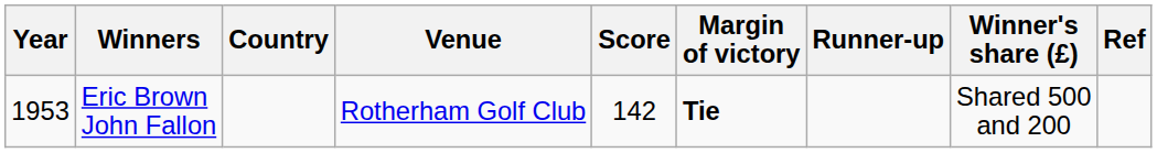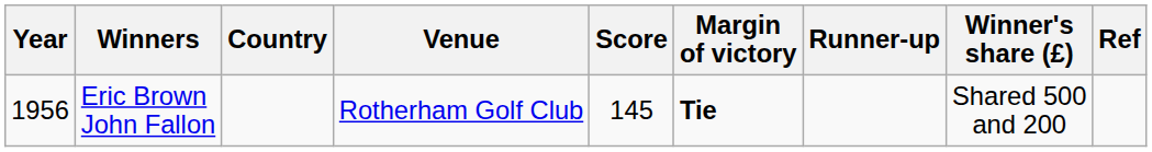Eric Brown John Fallon | Year: 1953 -> 1956
Eric Brown John Fallon | Score: 142 -> 145
